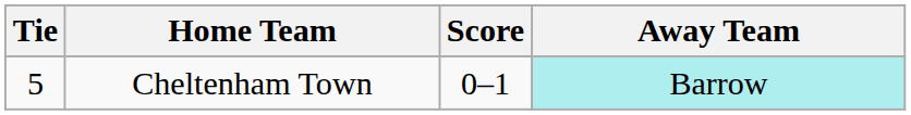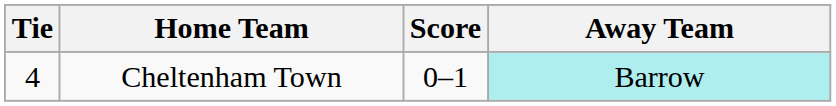Cheltenham Town | Tie: 5 -> 4
